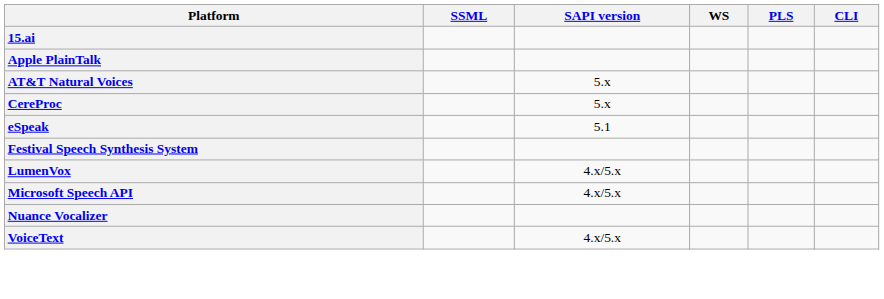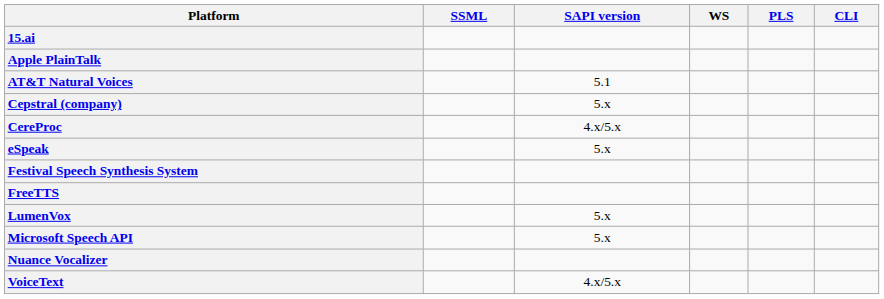AT&T Natural Voices | SAPI version: 5.x -> 5.1
+ row: Cepstral (company) | 5.x
CereProc | SAPI version: 5.x -> 4.x/5.x
eSpeak | SAPI version: 5.1 -> 5.x
+ row: FreeTTS
LumenVox | SAPI version: 4.x/5.x -> 5.x
Microsoft Speech API | SAPI version: 4.x/5.x -> 5.x
